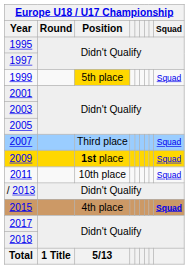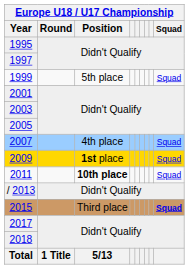1999 | Europe U18 / U17 Championship / Position: gold background -> no background
2007 | Europe U18 / U17 Championship / Position: Third place -> 4th place
2011 | Europe U18 / U17 Championship / Position: normal -> bold
2015 | Europe U18 / U17 Championship / Position: 4th place -> Third place
